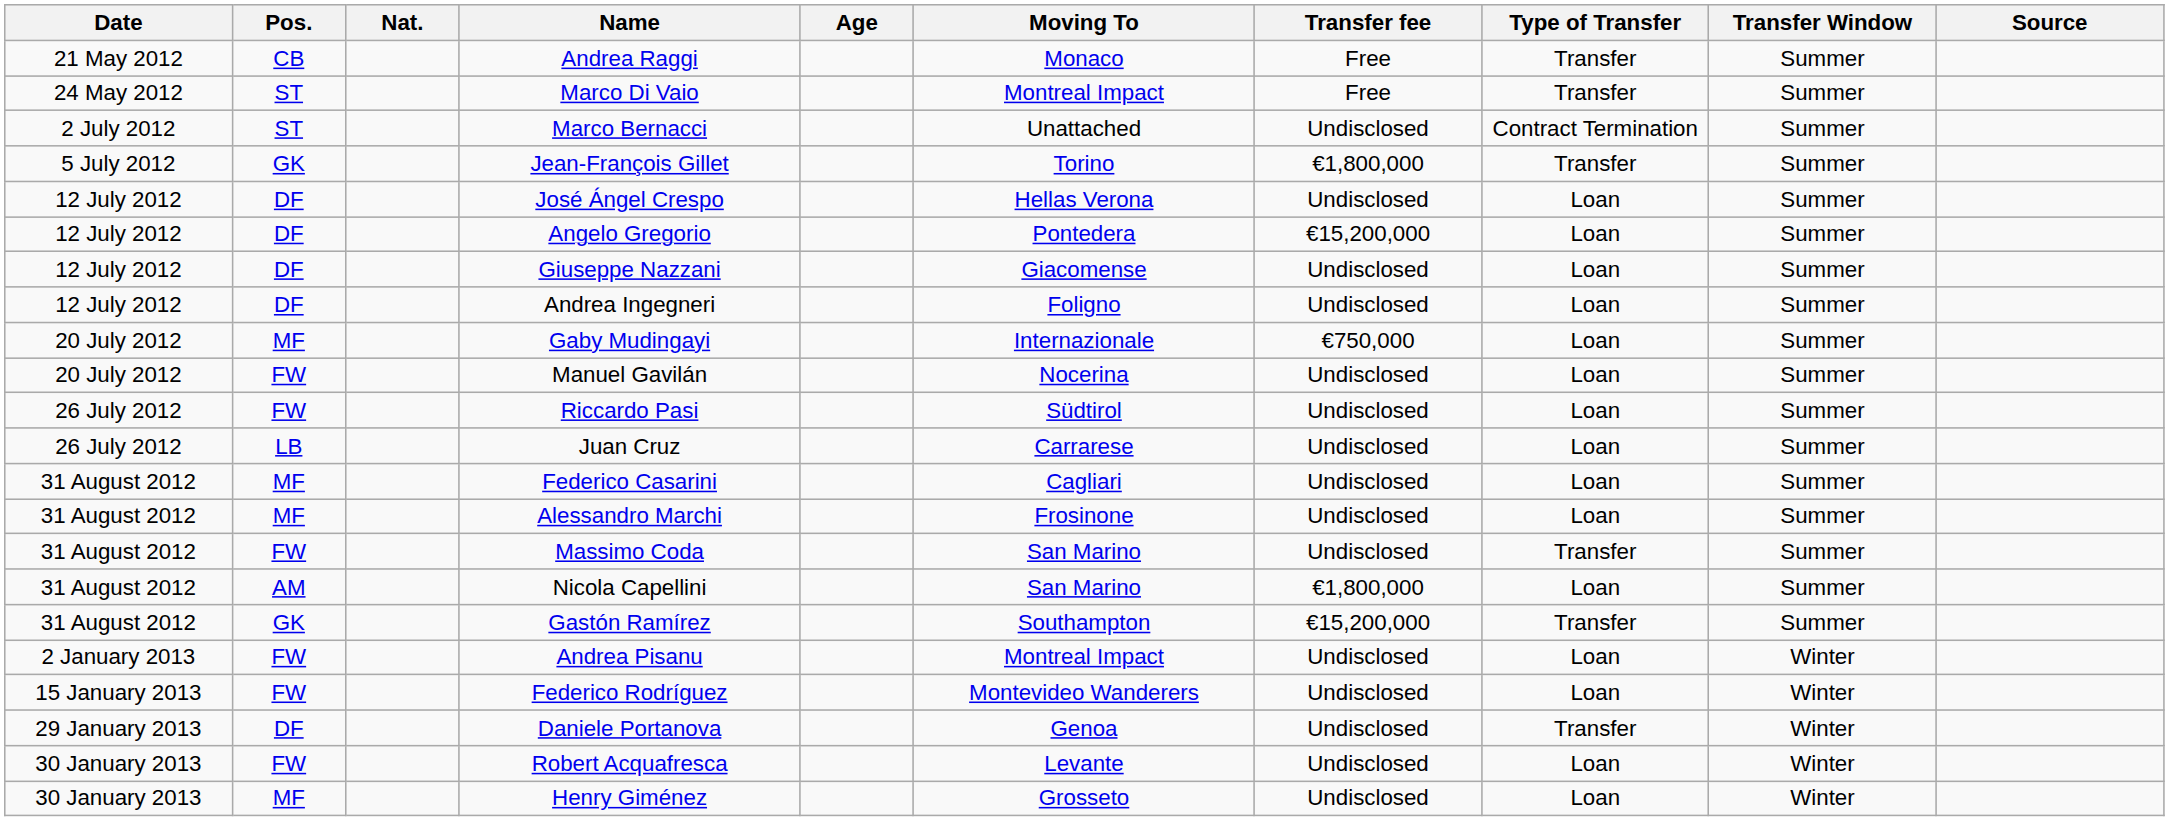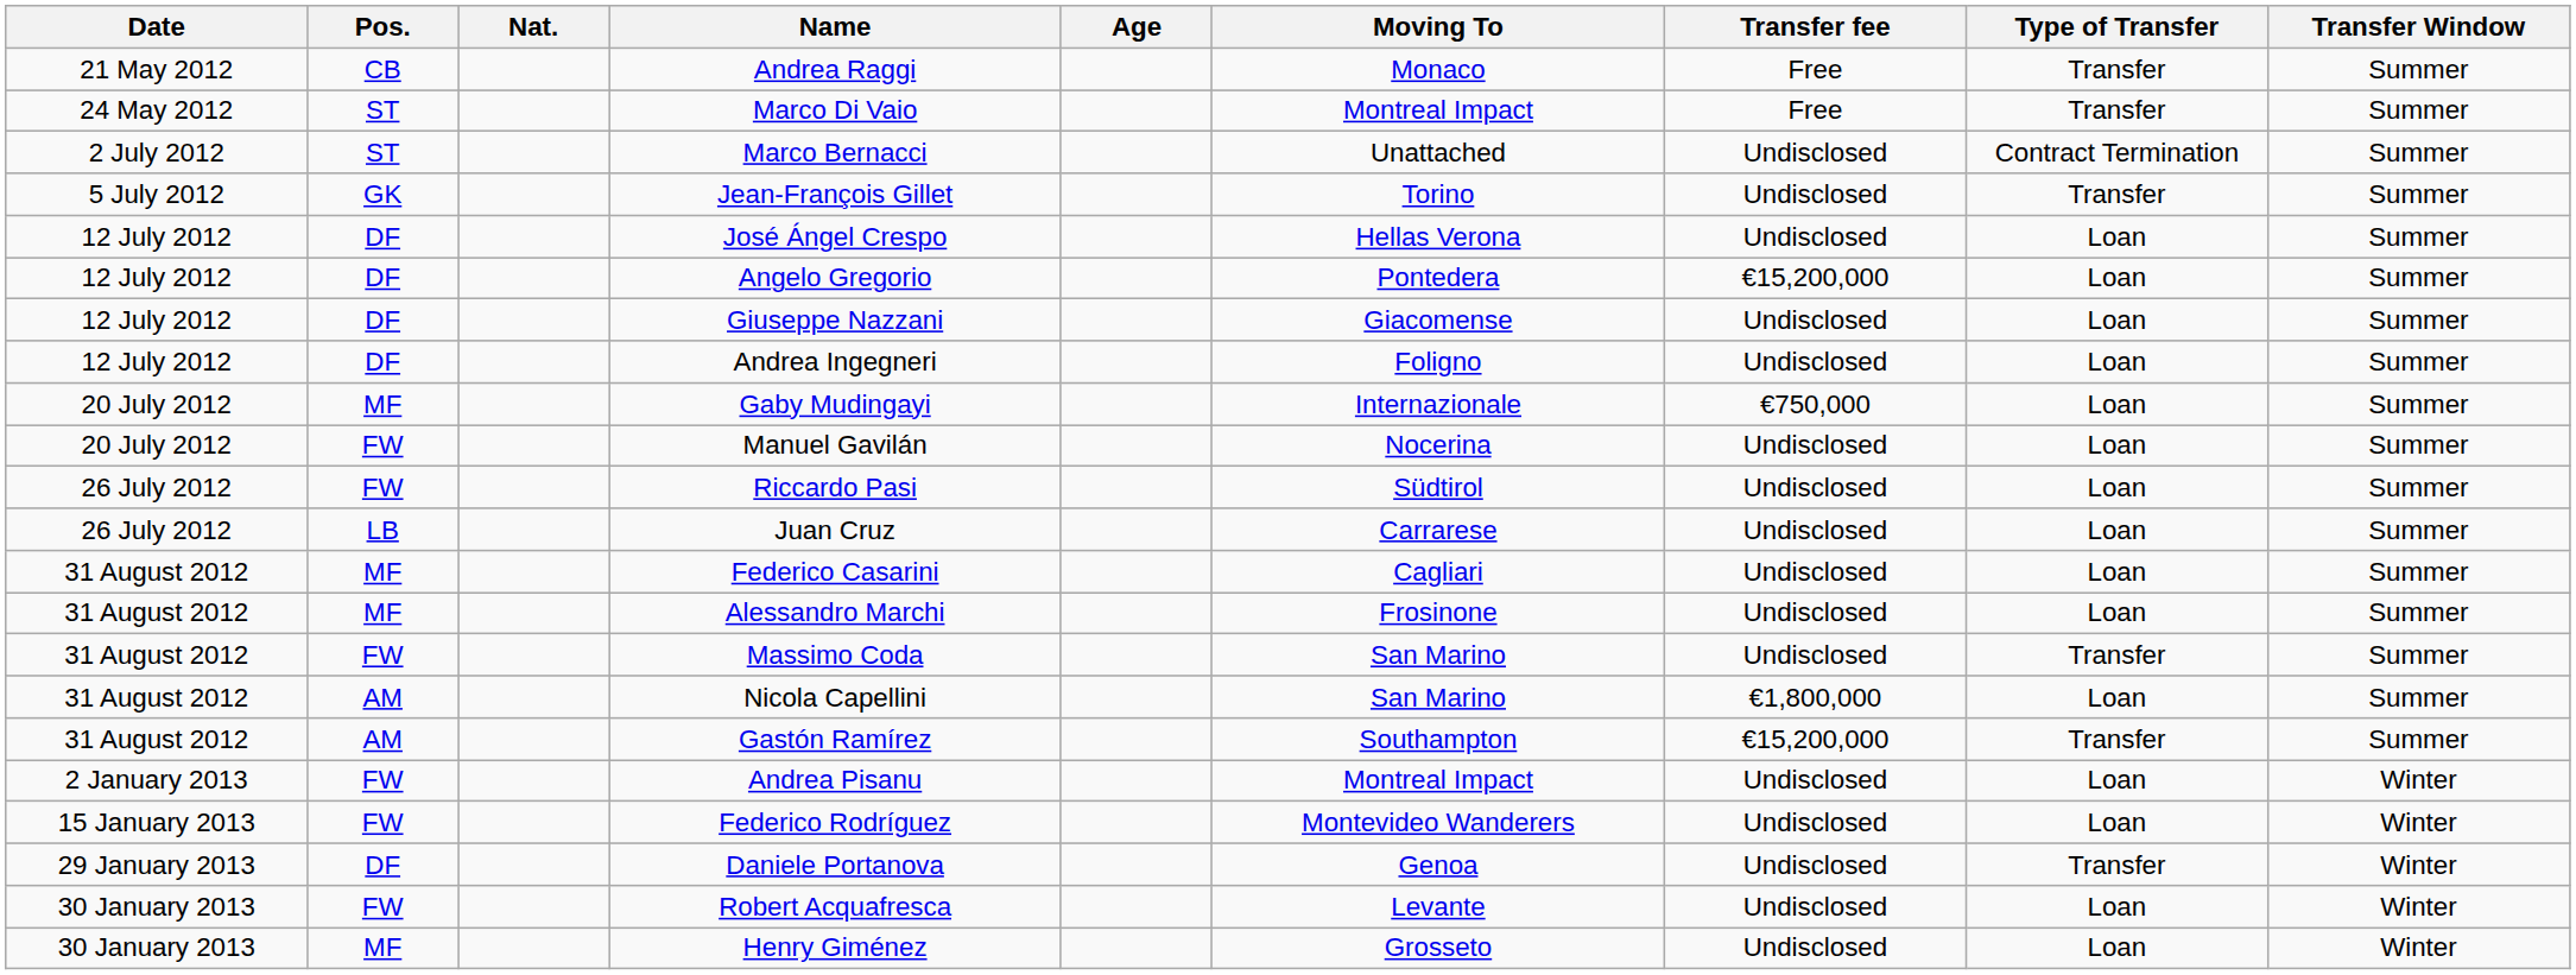- column: Source
Jean-François Gillet | Transfer fee: €1,800,000 -> Undisclosed
Gastón Ramírez | Pos.: GK -> AM
